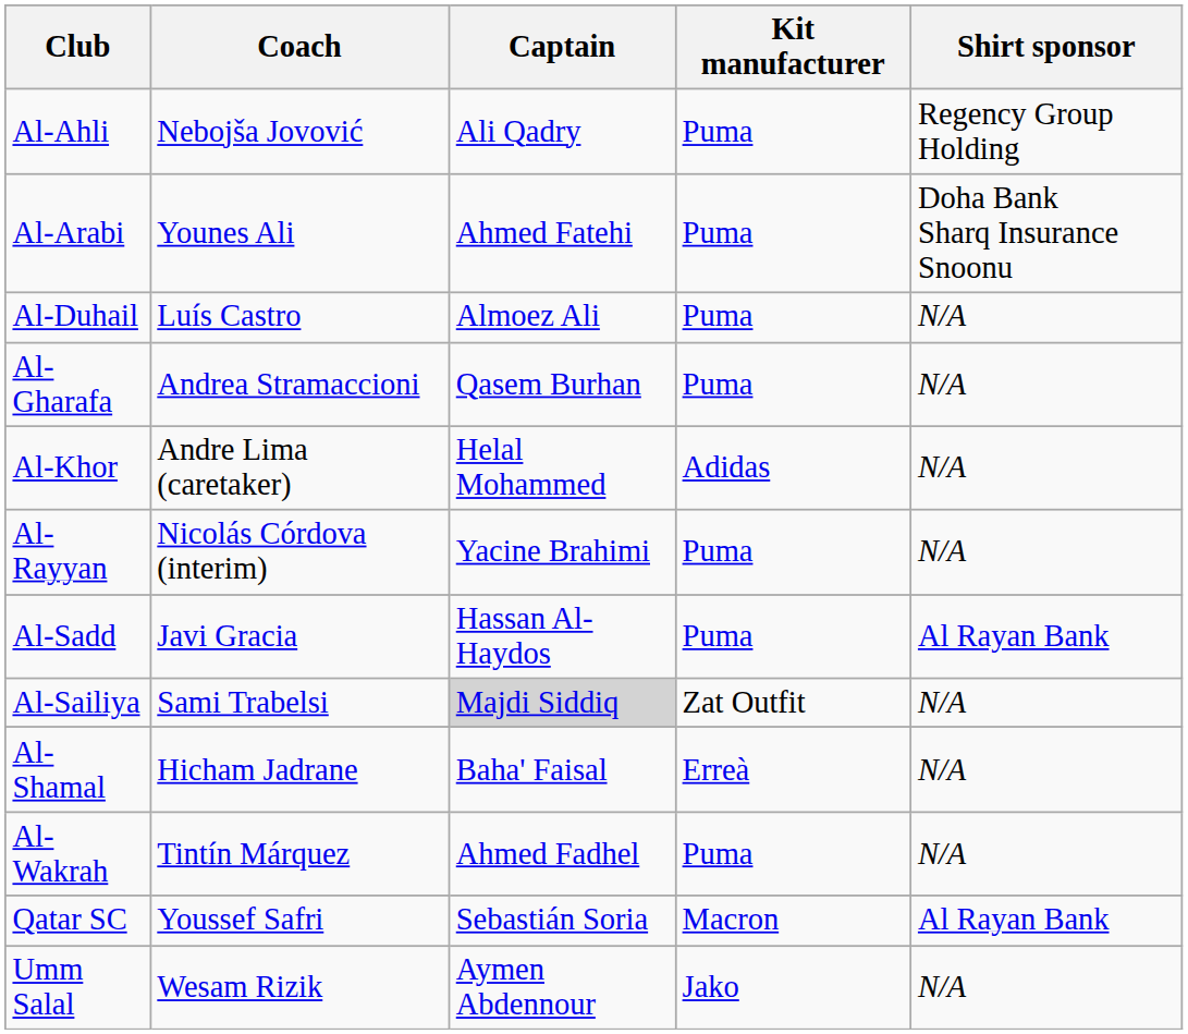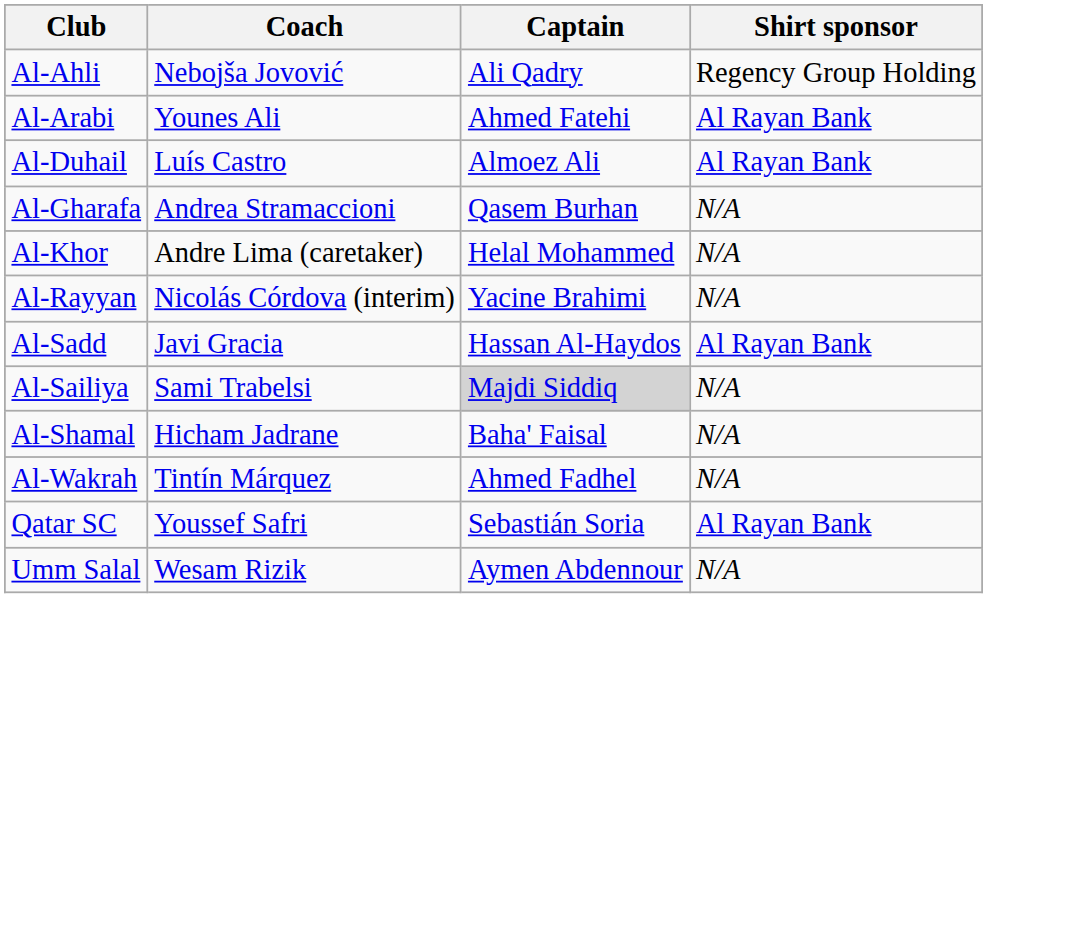- column: Kit manufacturer | Puma | Puma | Puma | Puma | Adidas | Puma | Puma | Zat Outfit | Erreà | Puma | Macron | Jako
Al-Arabi | Shirt sponsor: Doha Bank Sharq Insurance Snoonu -> Al Rayan Bank
Al-Duhail | Shirt sponsor: N/A -> Al Rayan Bank
